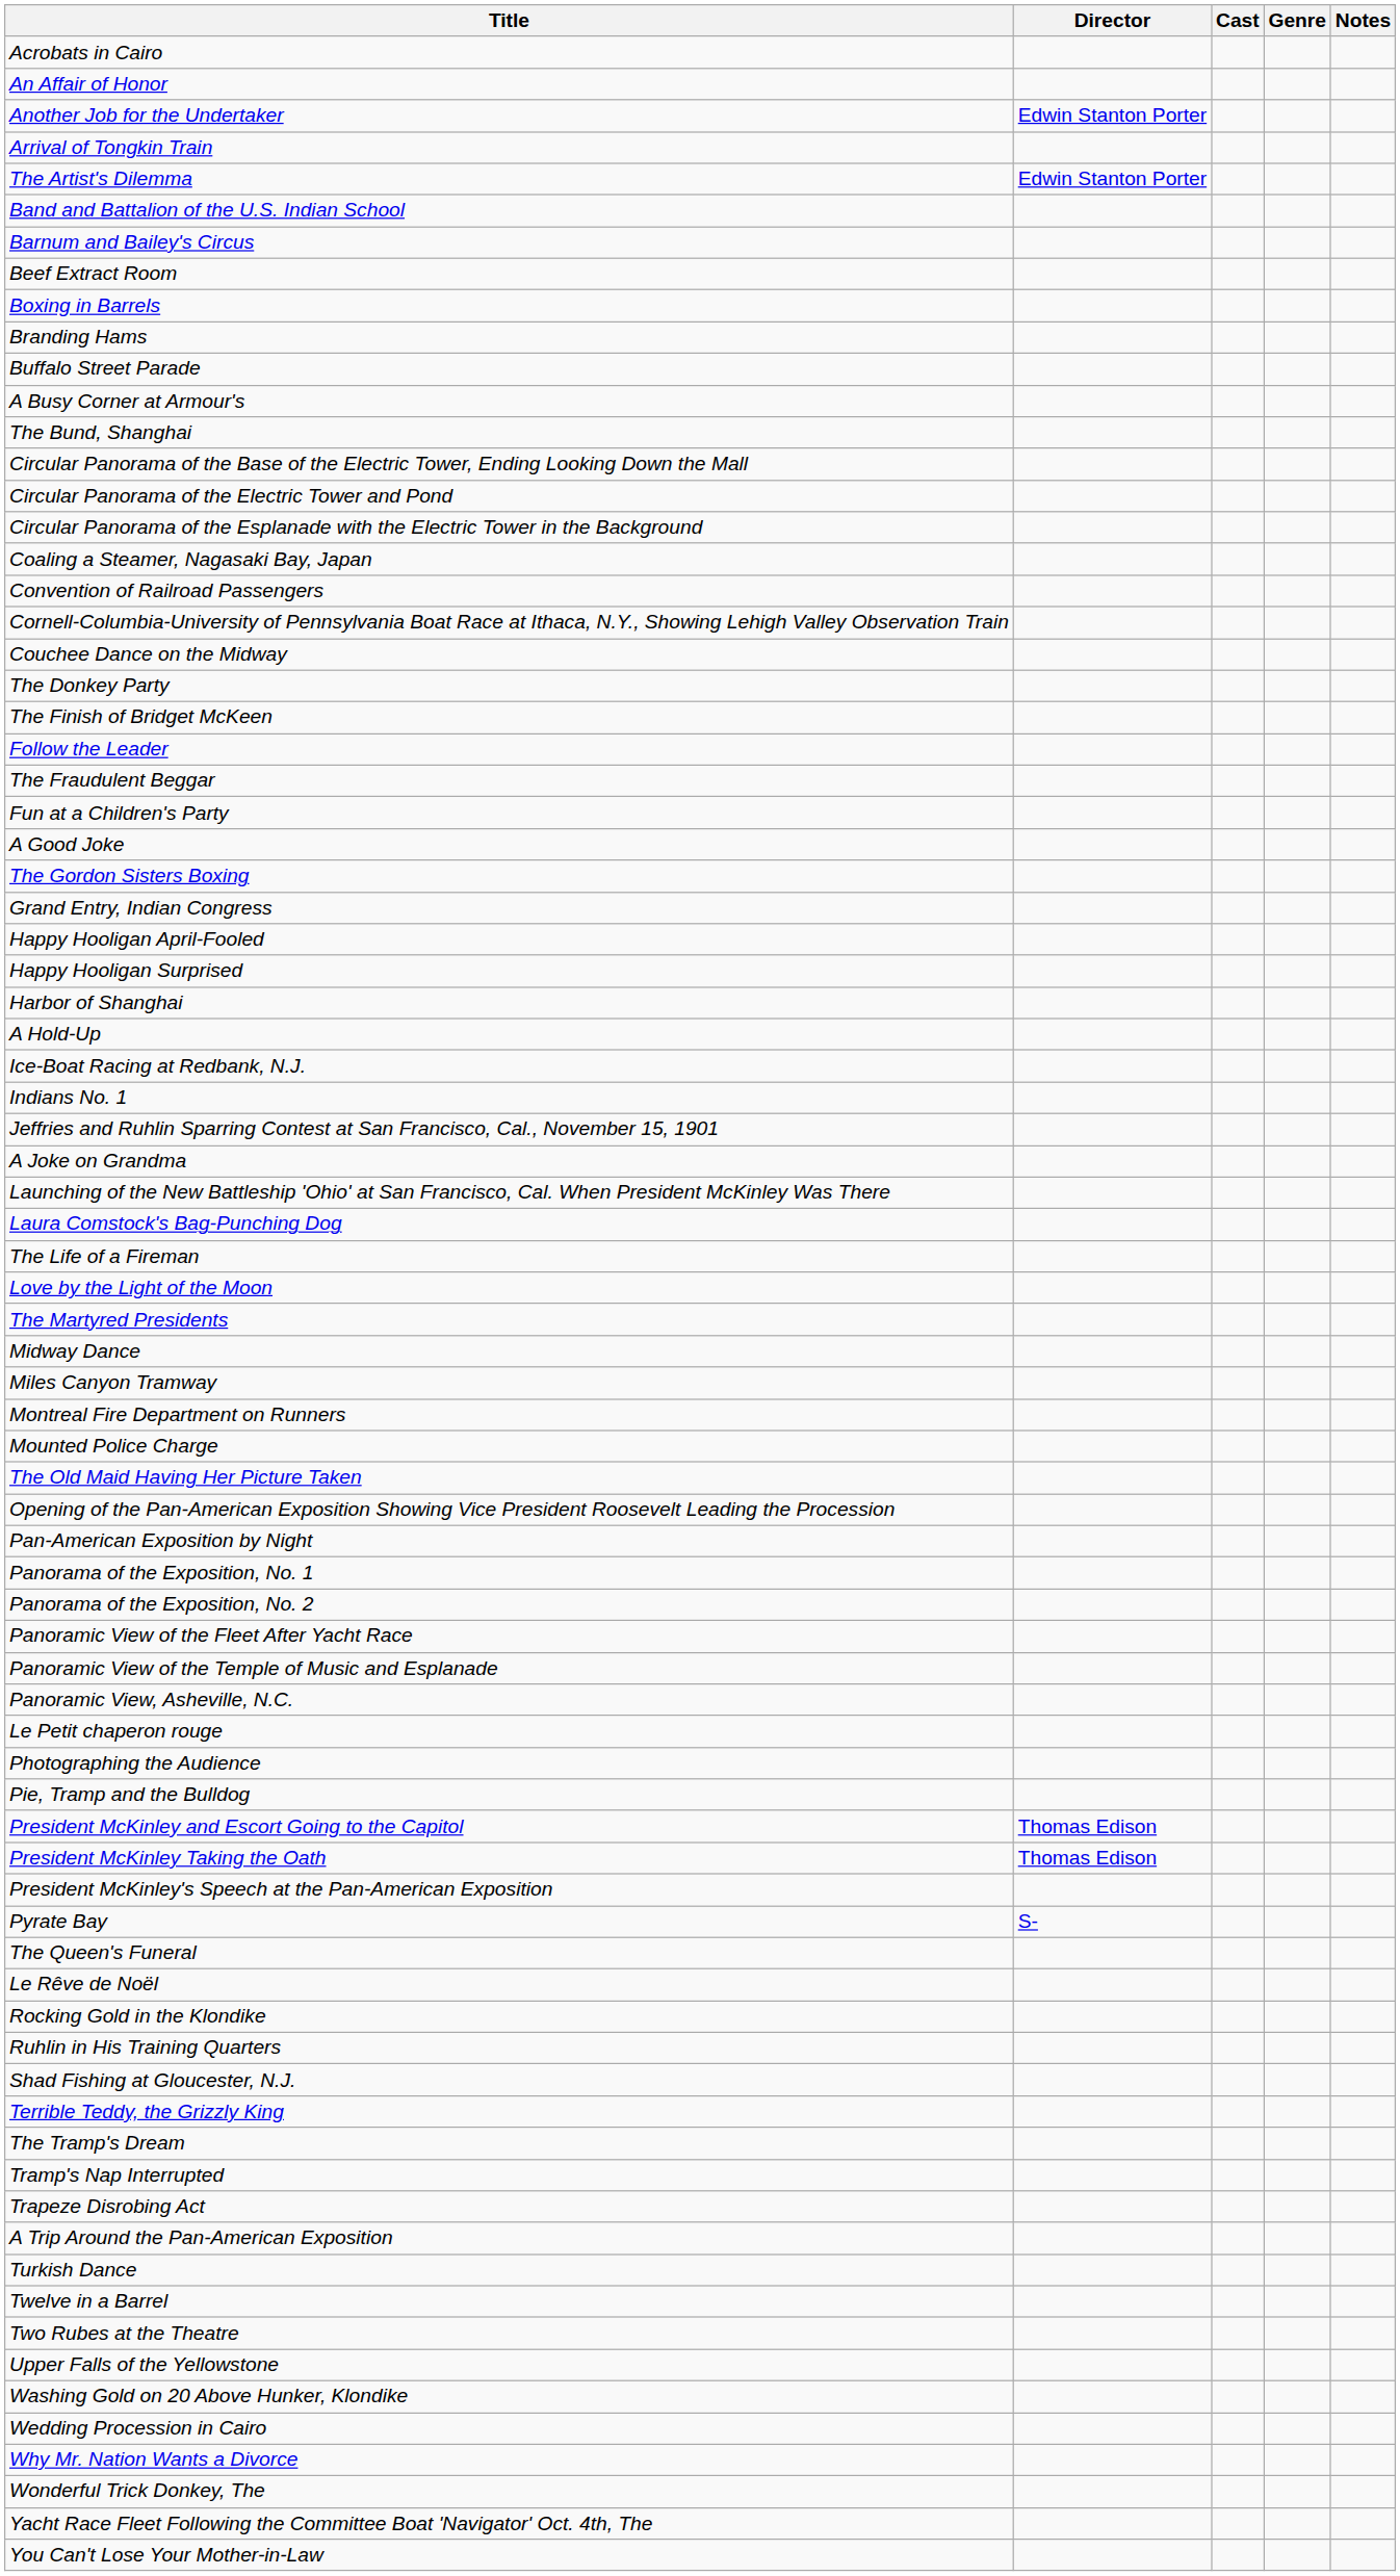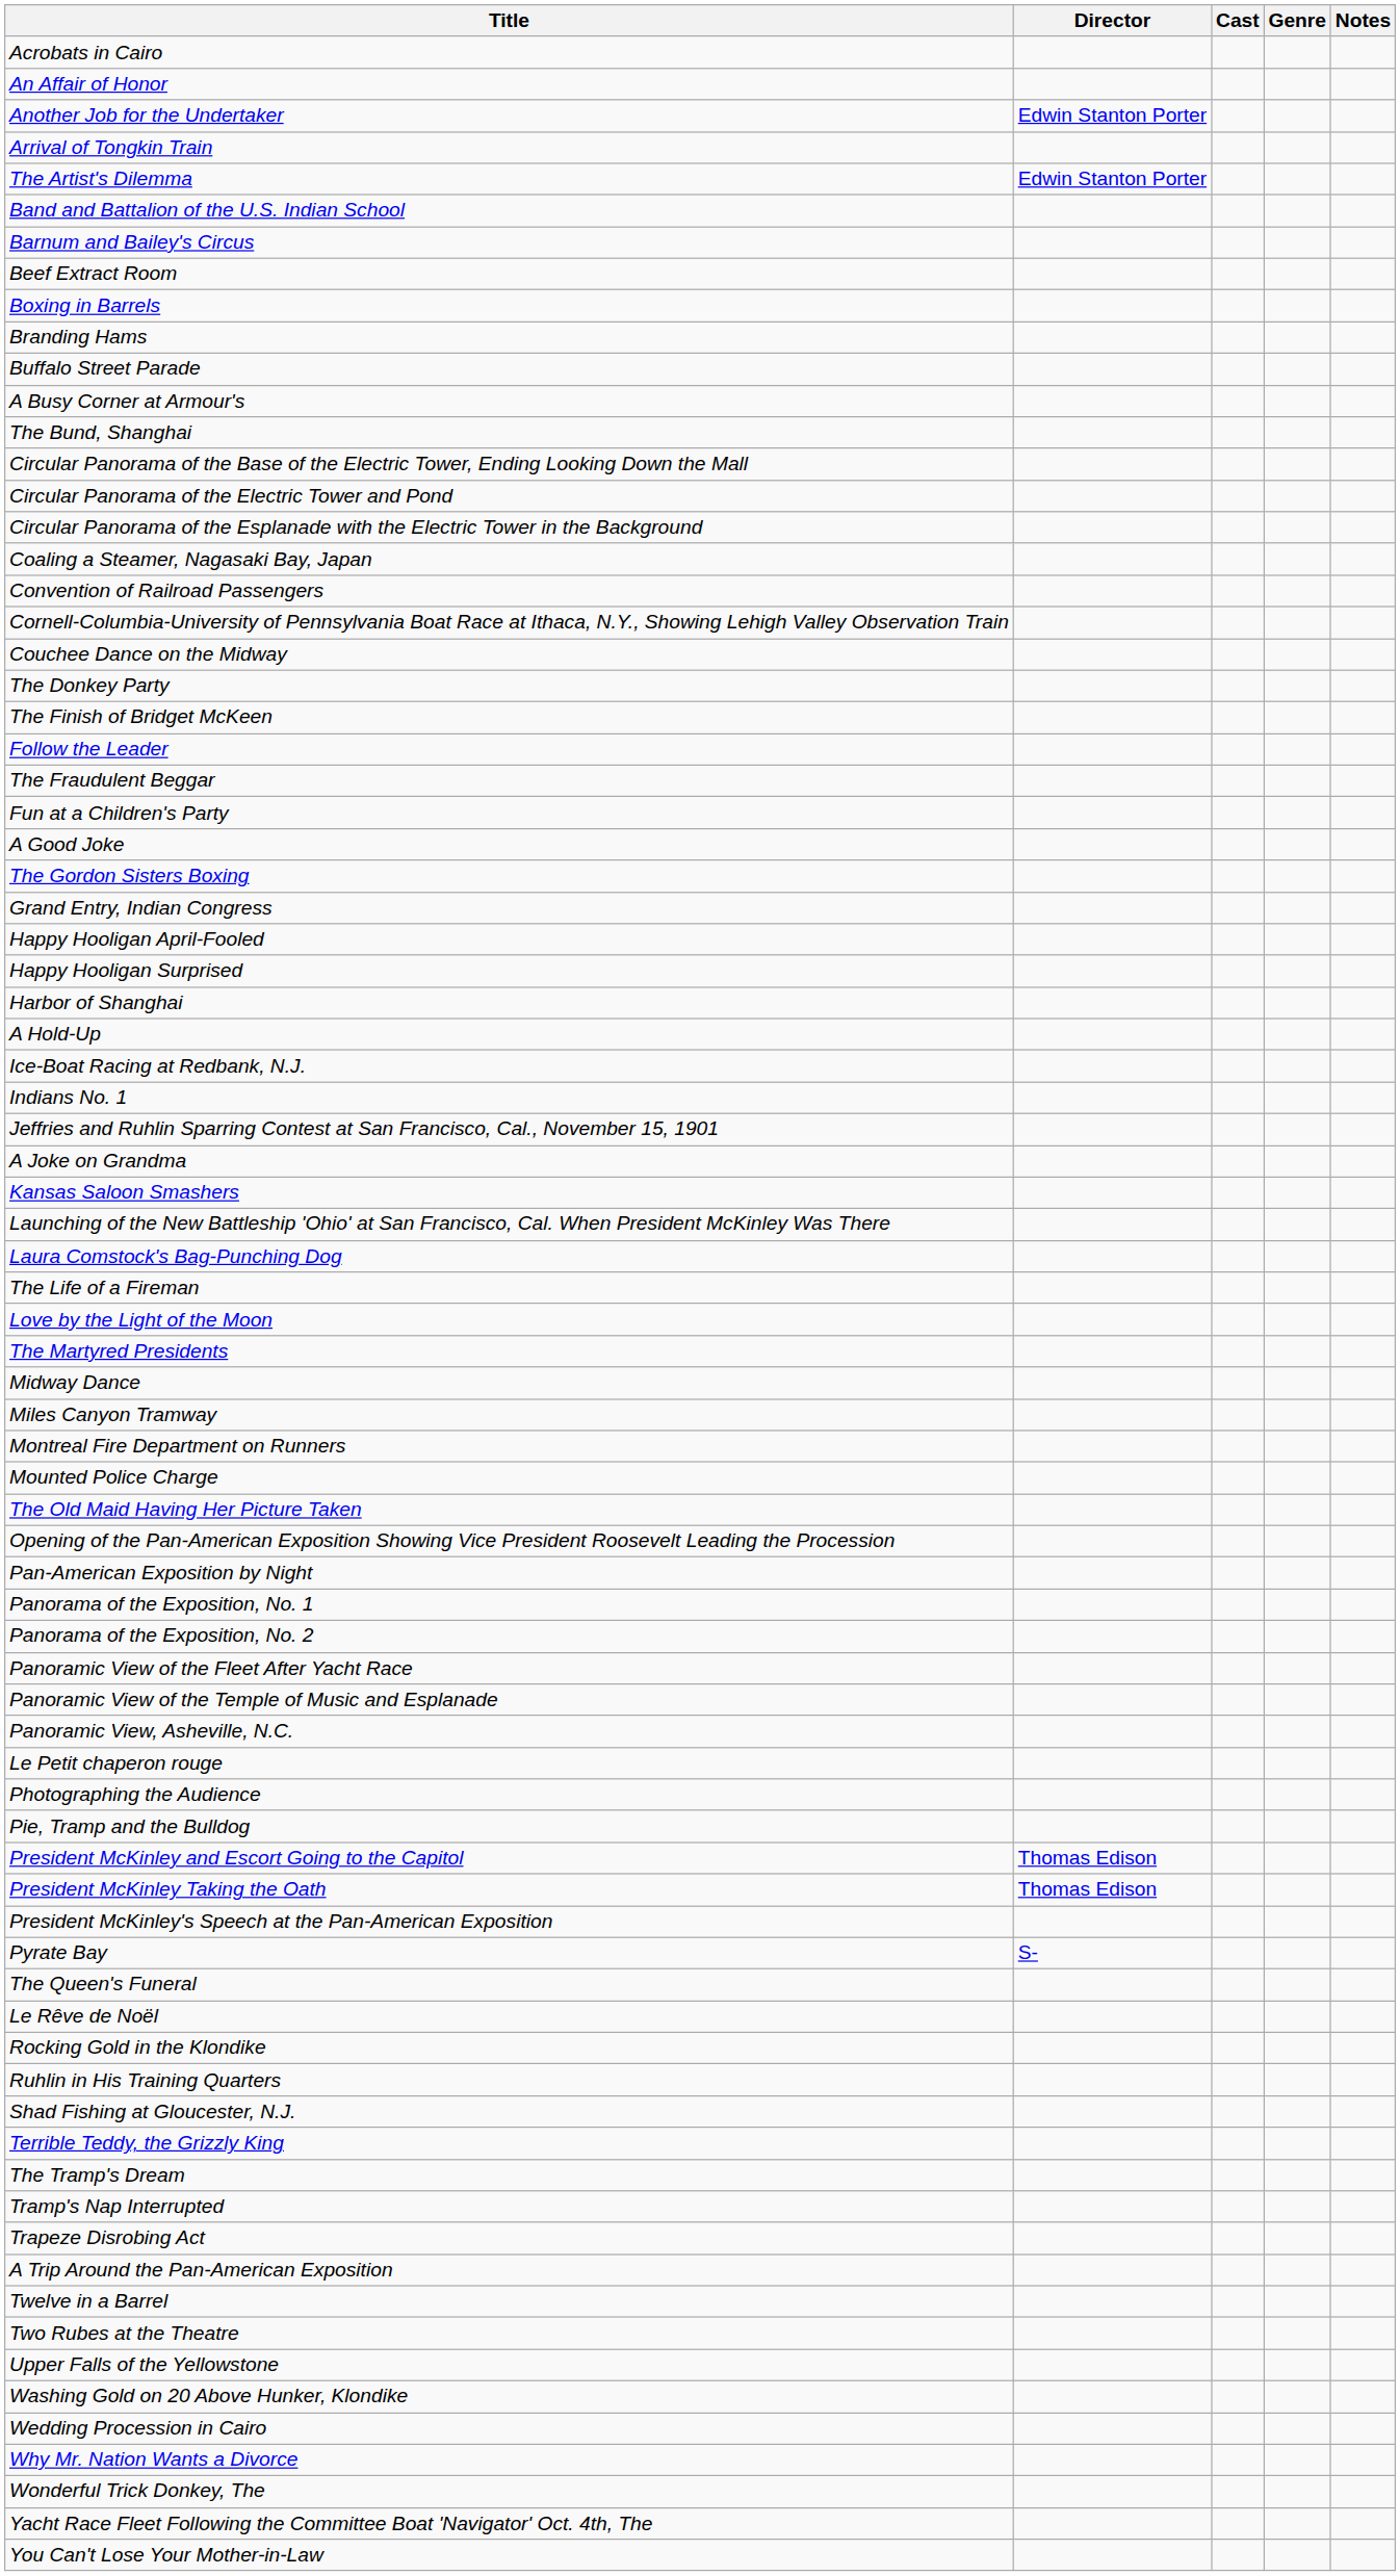+ row: Kansas Saloon Smashers
- row: Turkish Dance
